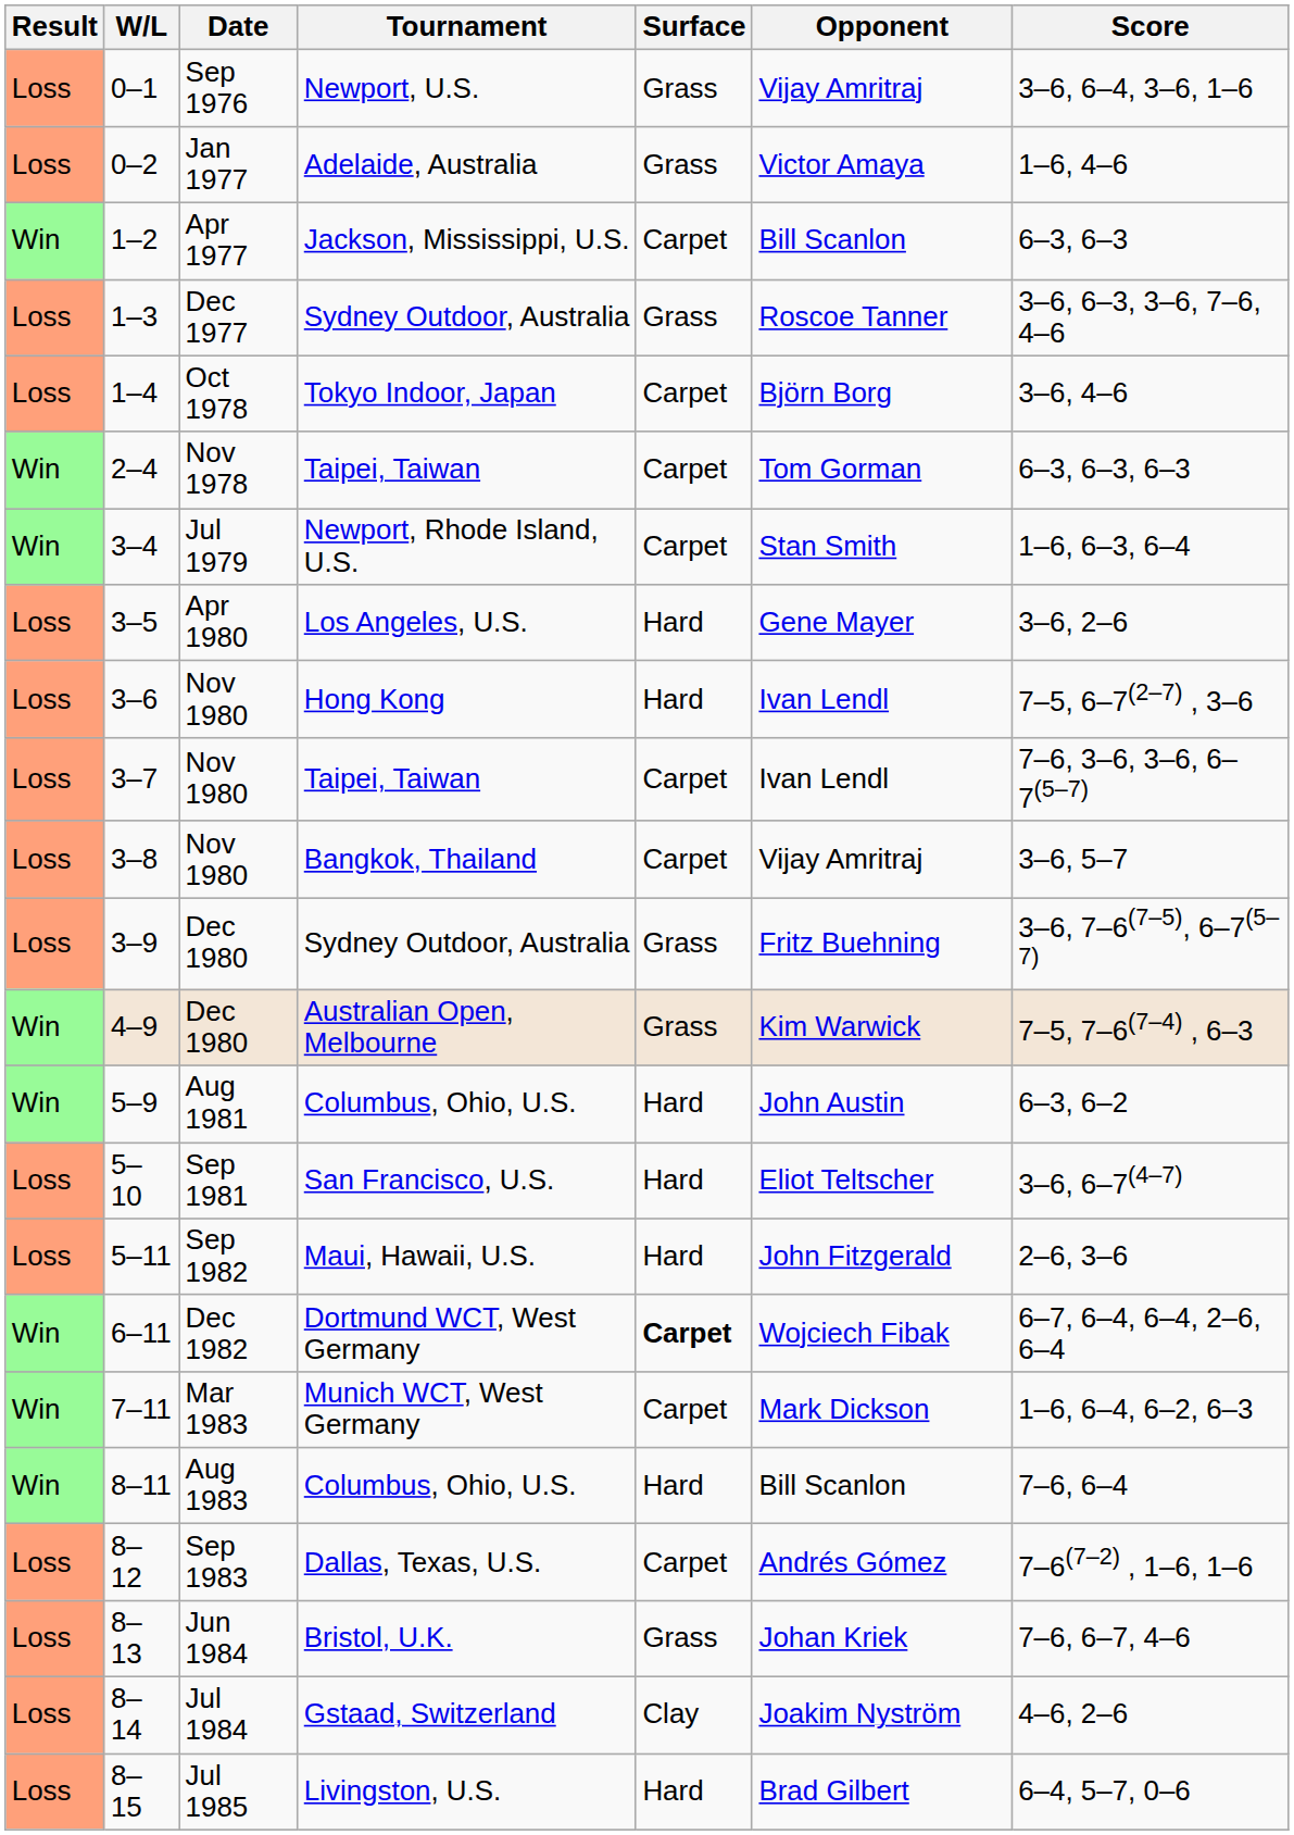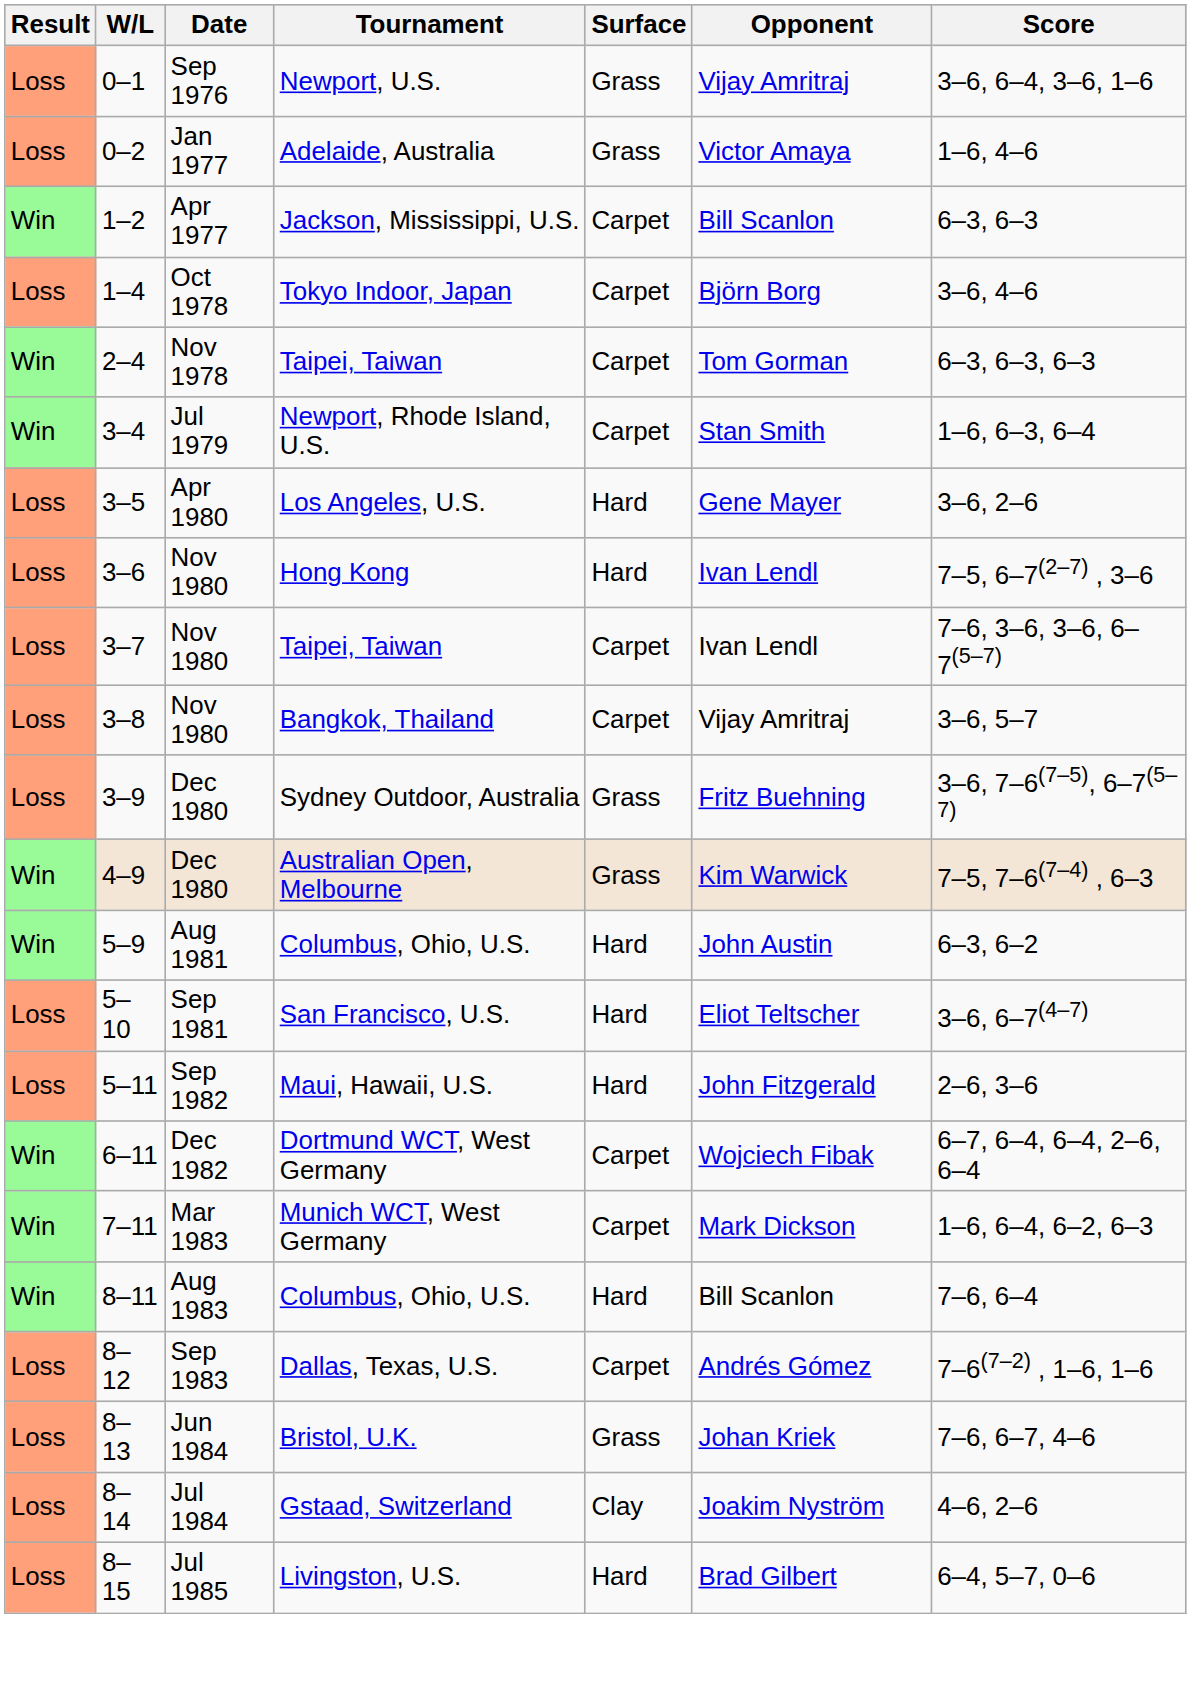- row: Loss | 1–3 | Dec 1977 | Sydney Outdoor, Australia | Grass | Roscoe Tanner | 3–6, 6–3, 3–6, 7–6, 4–6
6–11 | Surface: bold -> normal
